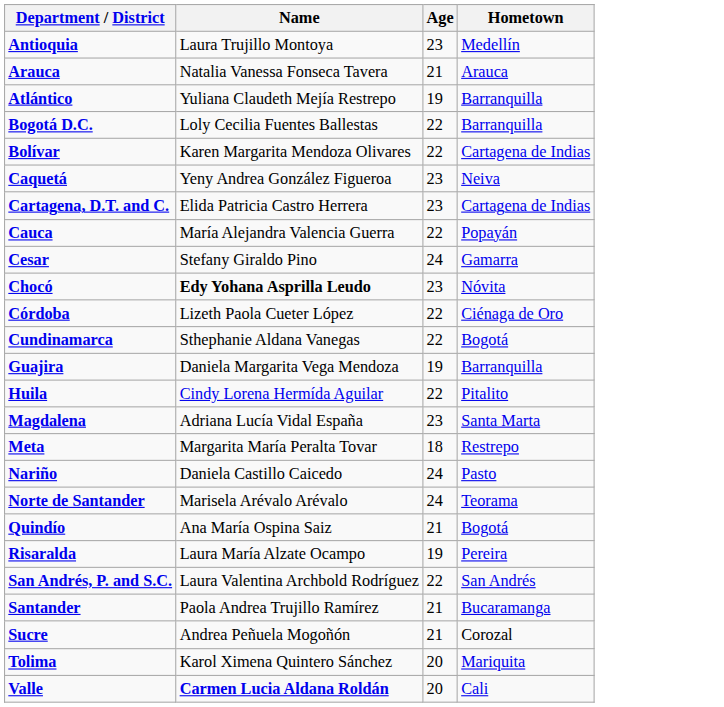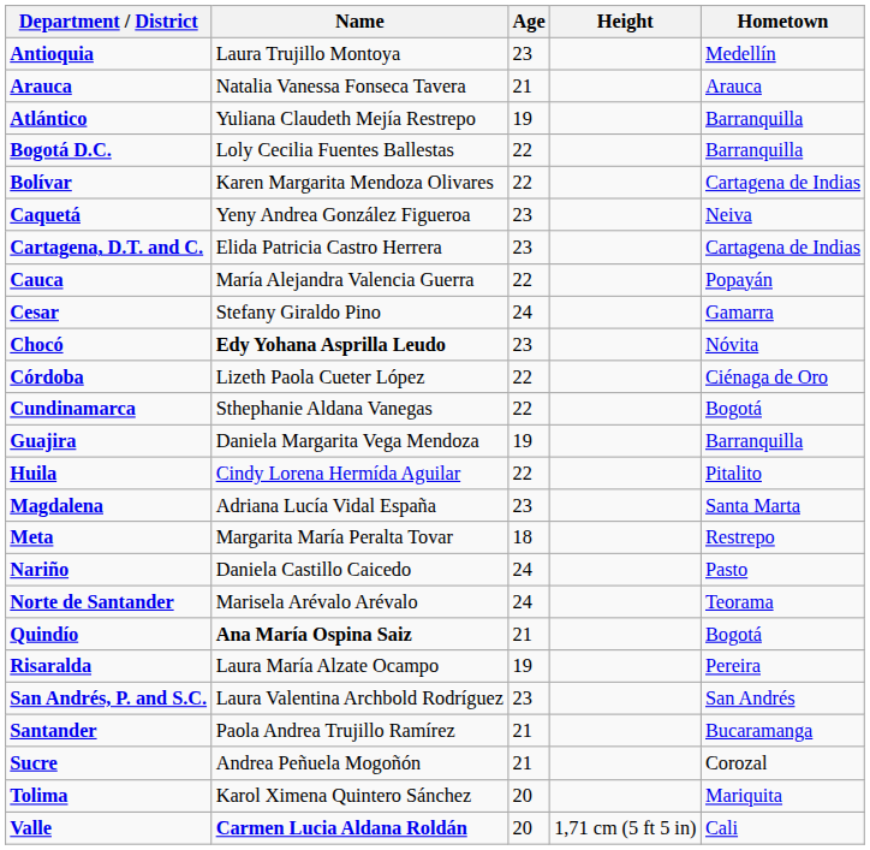+ column: Height | 1,71 cm (5 ft 5 in)
Quindío | Name: normal -> bold
San Andrés, P. and S.C. | Age: 22 -> 23
